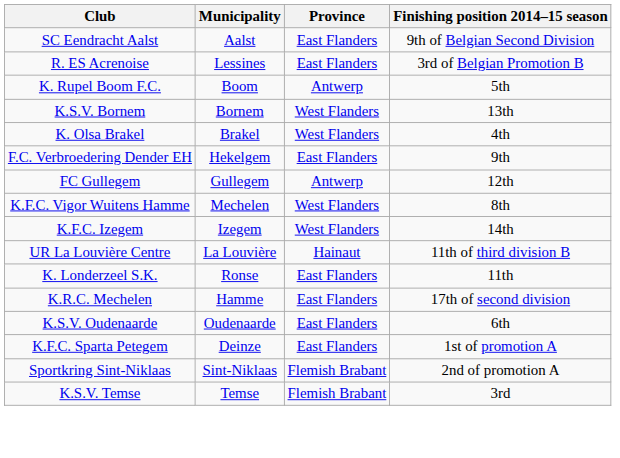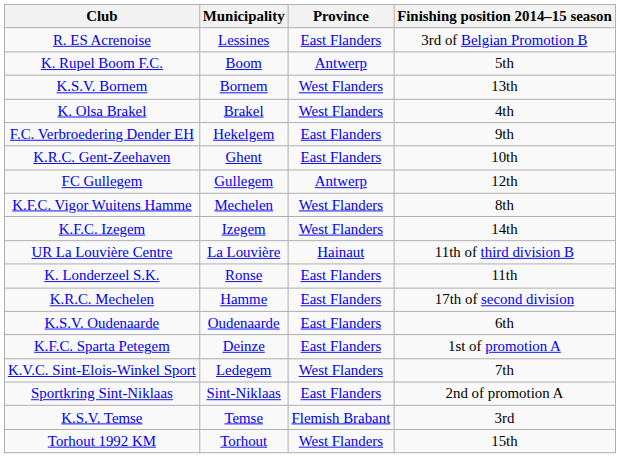- row: SC Eendracht Aalst | Aalst | East Flanders | 9th of Belgian Second Division
+ row: K.R.C. Gent-Zeehaven | Ghent | East Flanders | 10th
+ row: K.V.C. Sint-Elois-Winkel Sport | Ledegem | West Flanders | 7th
Sportkring Sint-Niklaas | Province: Flemish Brabant -> East Flanders
+ row: Torhout 1992 KM | Torhout | West Flanders | 15th
